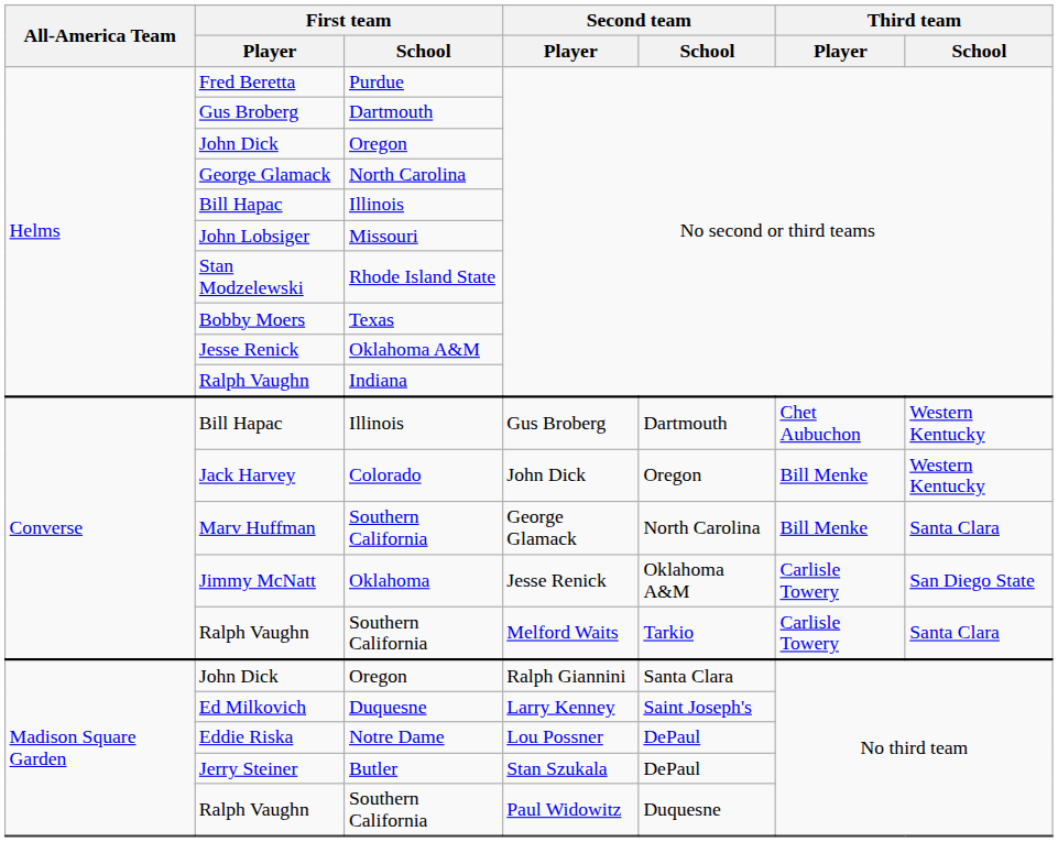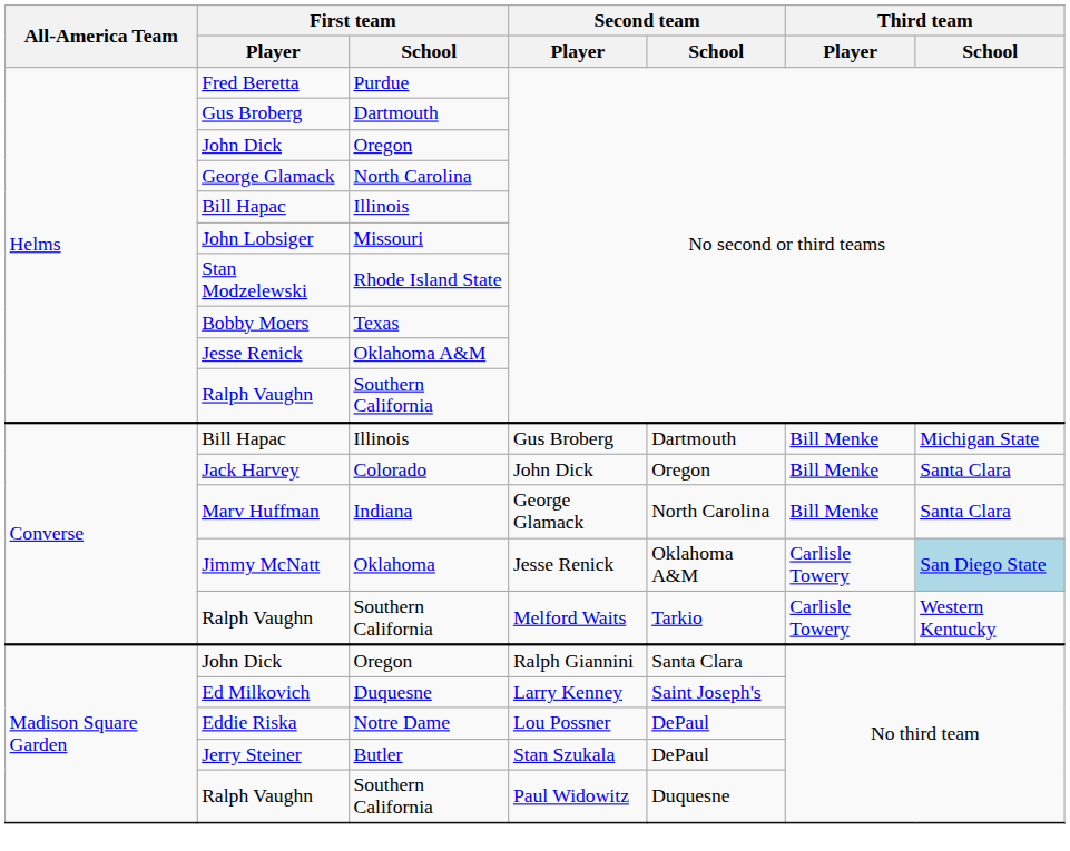Ralph Vaughn / No second or third teams | First team / School: Indiana -> Southern California
Bill Hapac / Gus Broberg | Third team / Player: Chet Aubuchon -> Bill Menke
Bill Hapac / Gus Broberg | Third team / School: Western Kentucky -> Michigan State
Jack Harvey | Third team / School: Western Kentucky -> Santa Clara
Marv Huffman | First team / School: Southern California -> Indiana
Jimmy McNatt | Third team / School: no background -> lightblue background
Ralph Vaughn / Melford Waits | Third team / School: Santa Clara -> Western Kentucky
